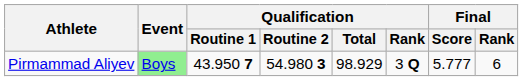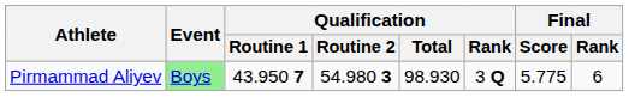Pirmammad Aliyev | Qualification / Total: 98.929 -> 98.930
Pirmammad Aliyev | Final / Score: 5.777 -> 5.775
